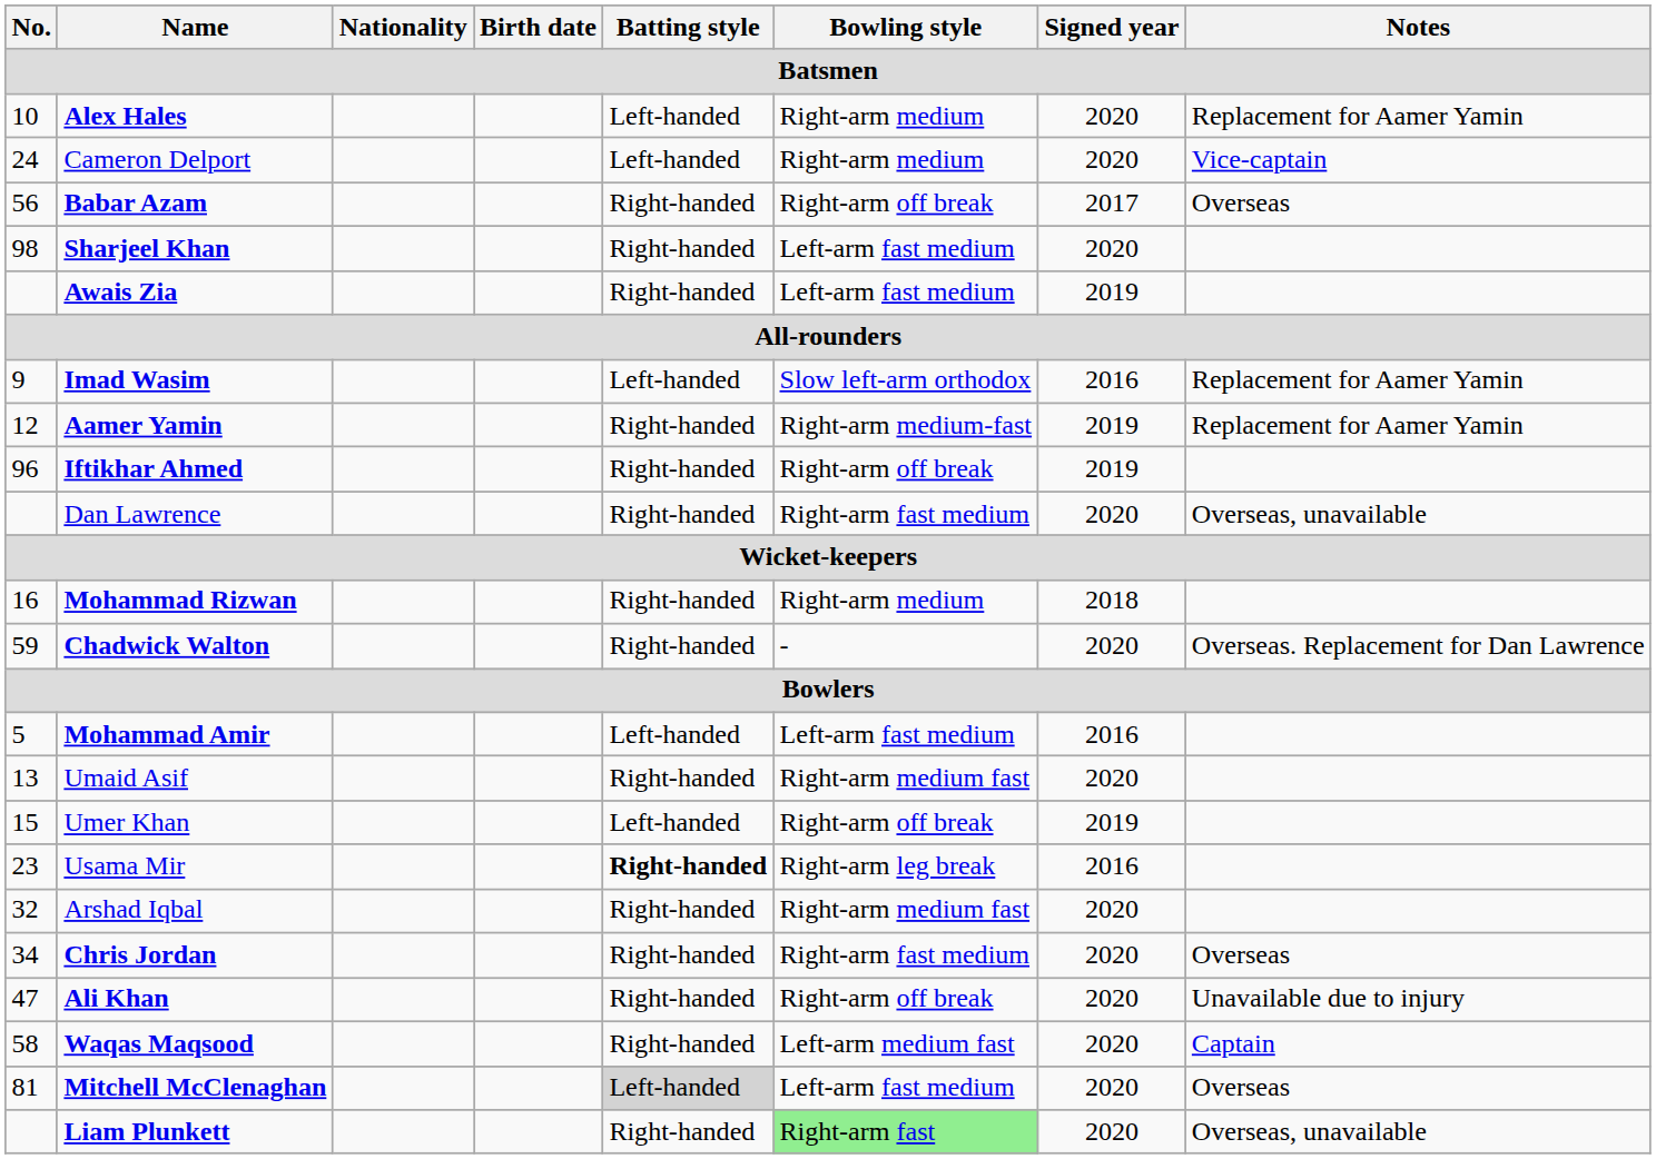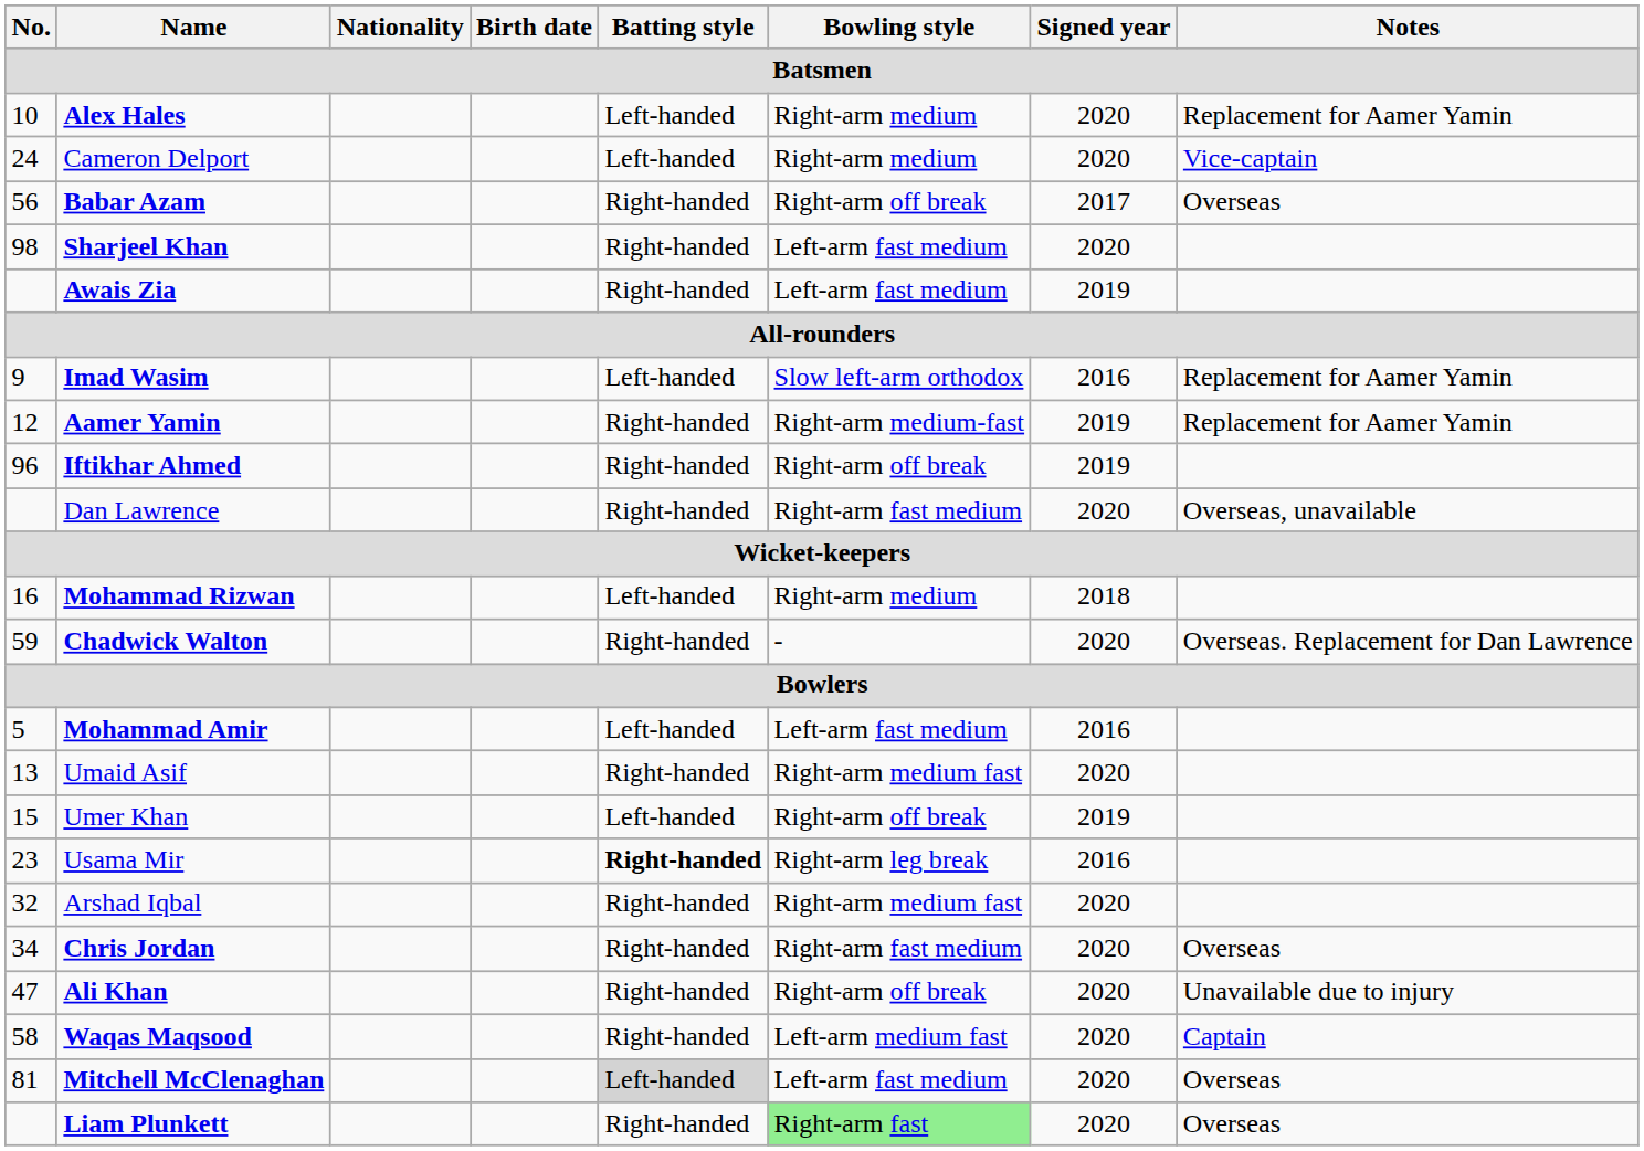Mohammad Rizwan | Batting style: Right-handed -> Left-handed
Liam Plunkett | Notes: Overseas, unavailable -> Overseas
